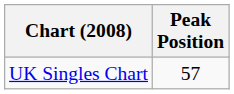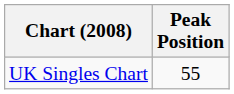UK Singles Chart | Peak Position: 57 -> 55
